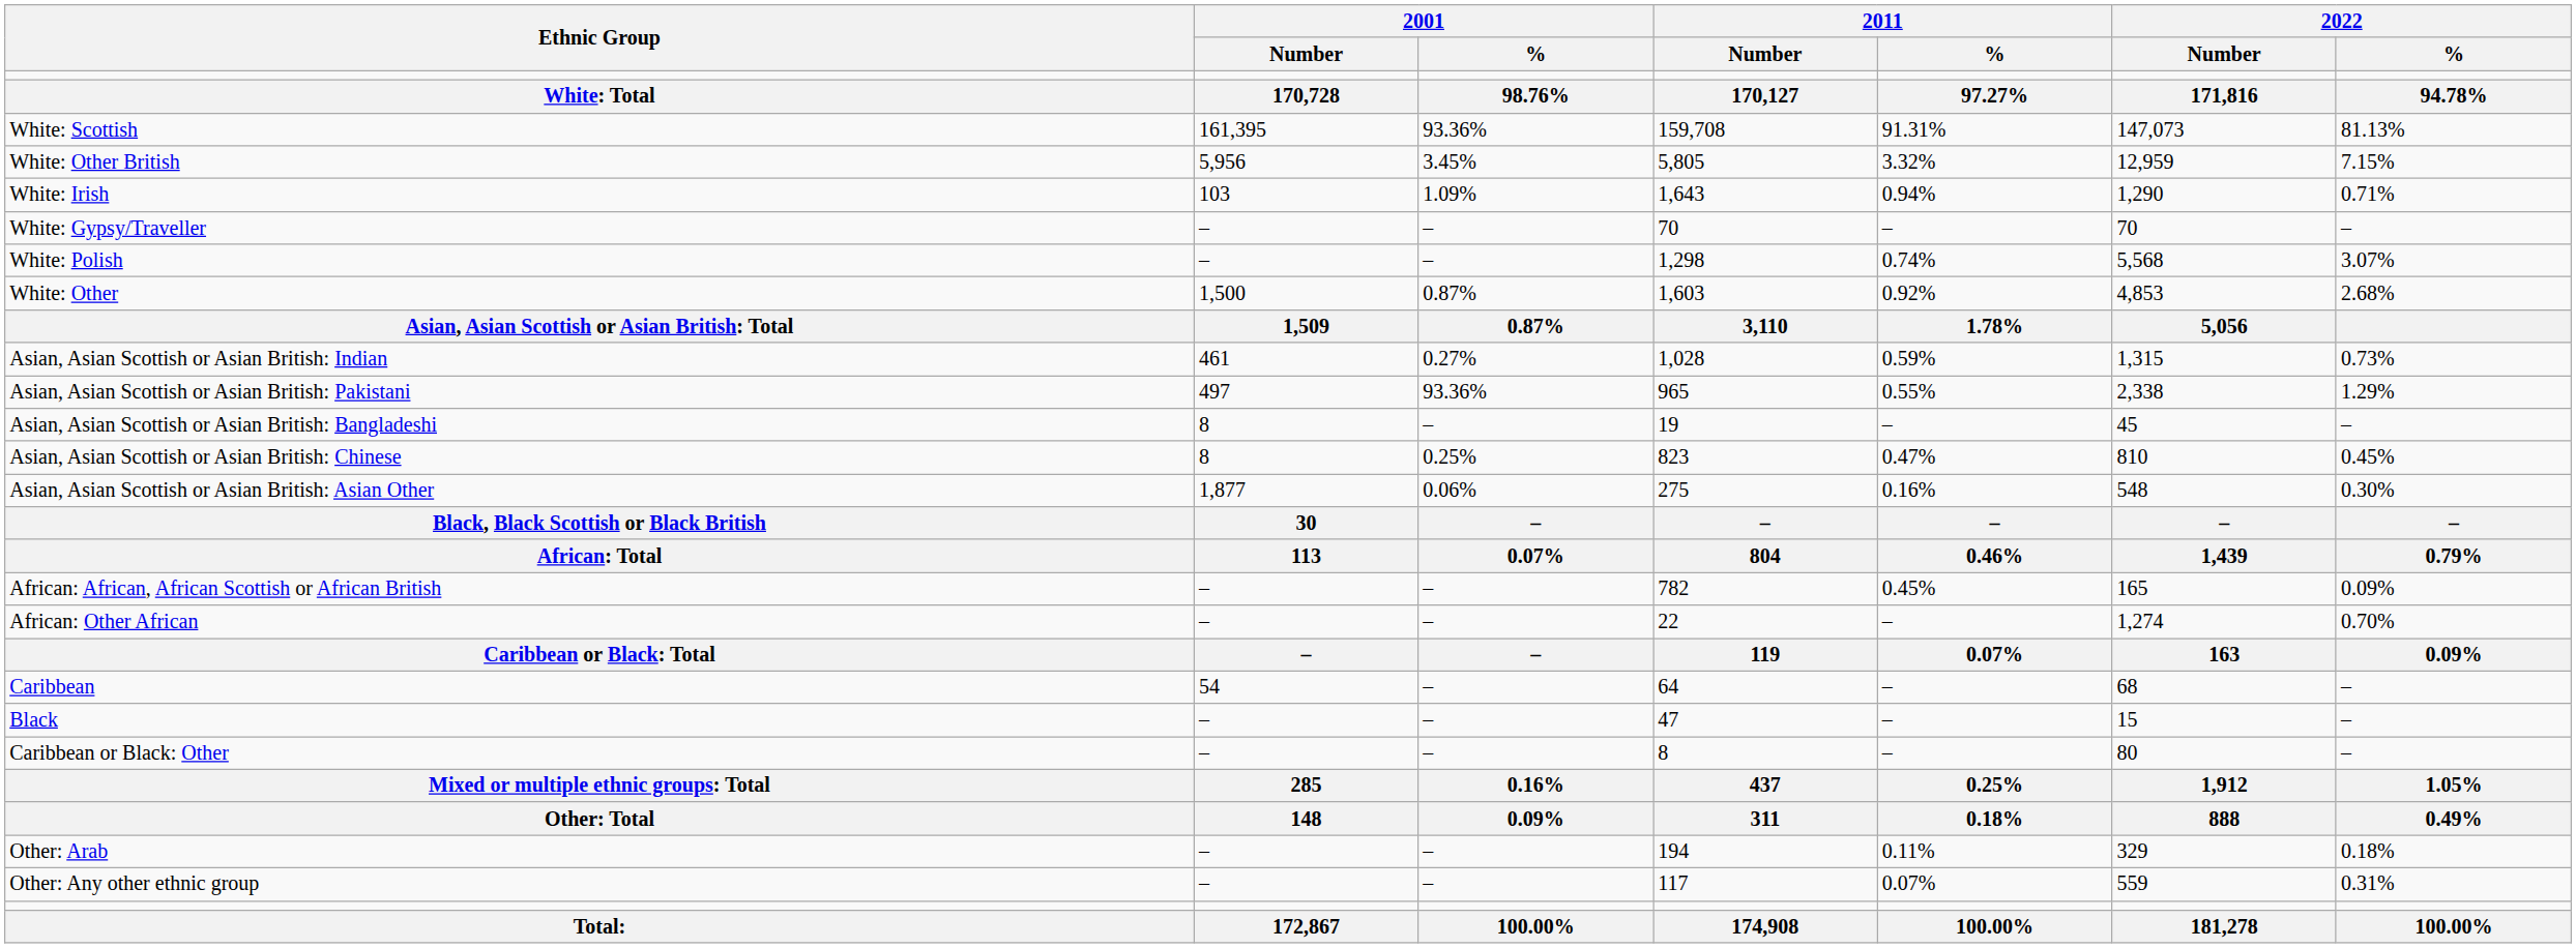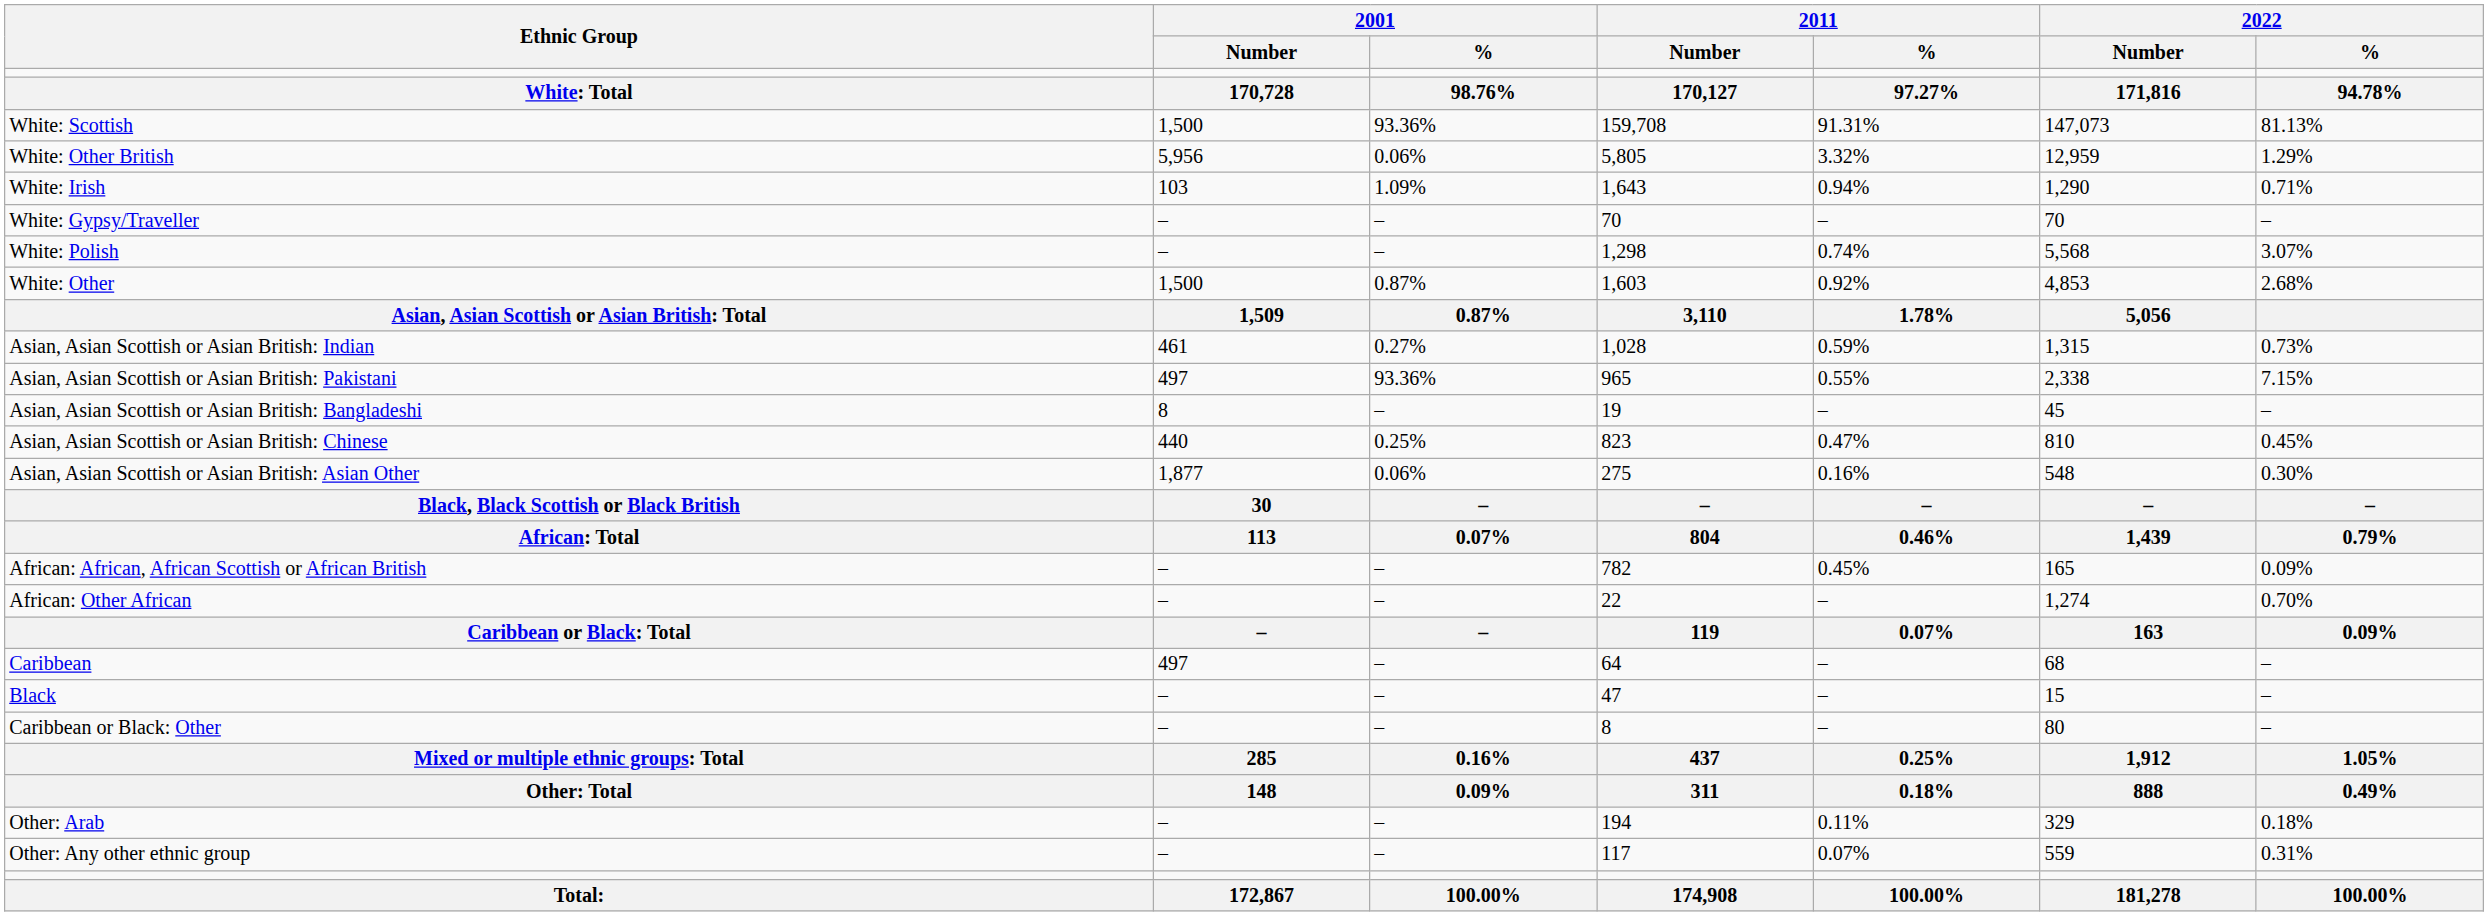White: Scottish | 2001 / Number: 161,395 -> 1,500
White: Other British | 2001 / %: 3.45% -> 0.06%
White: Other British | 2022 / %: 7.15% -> 1.29%
Asian, Asian Scottish or Asian British: Pakistani | 2022 / %: 1.29% -> 7.15%
Asian, Asian Scottish or Asian British: Chinese | 2001 / Number: 8 -> 440
Caribbean | 2001 / Number: 54 -> 497
